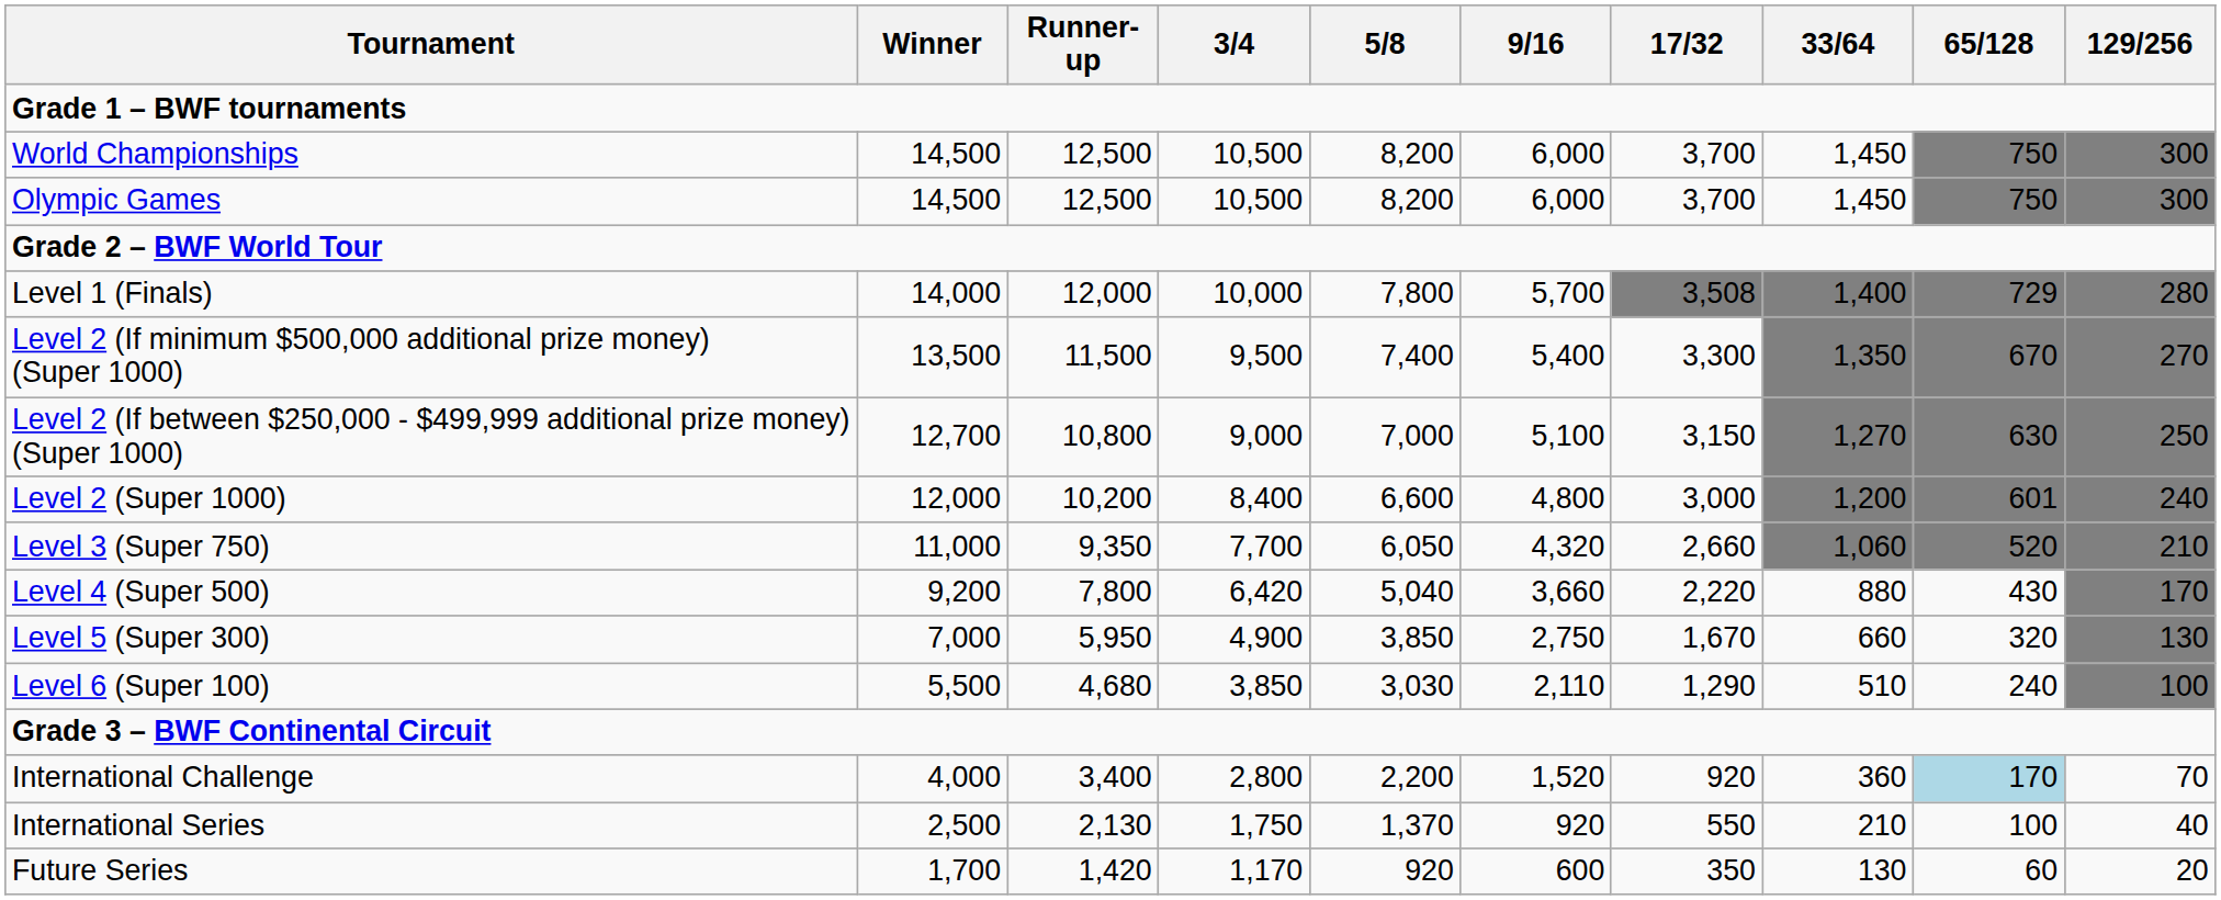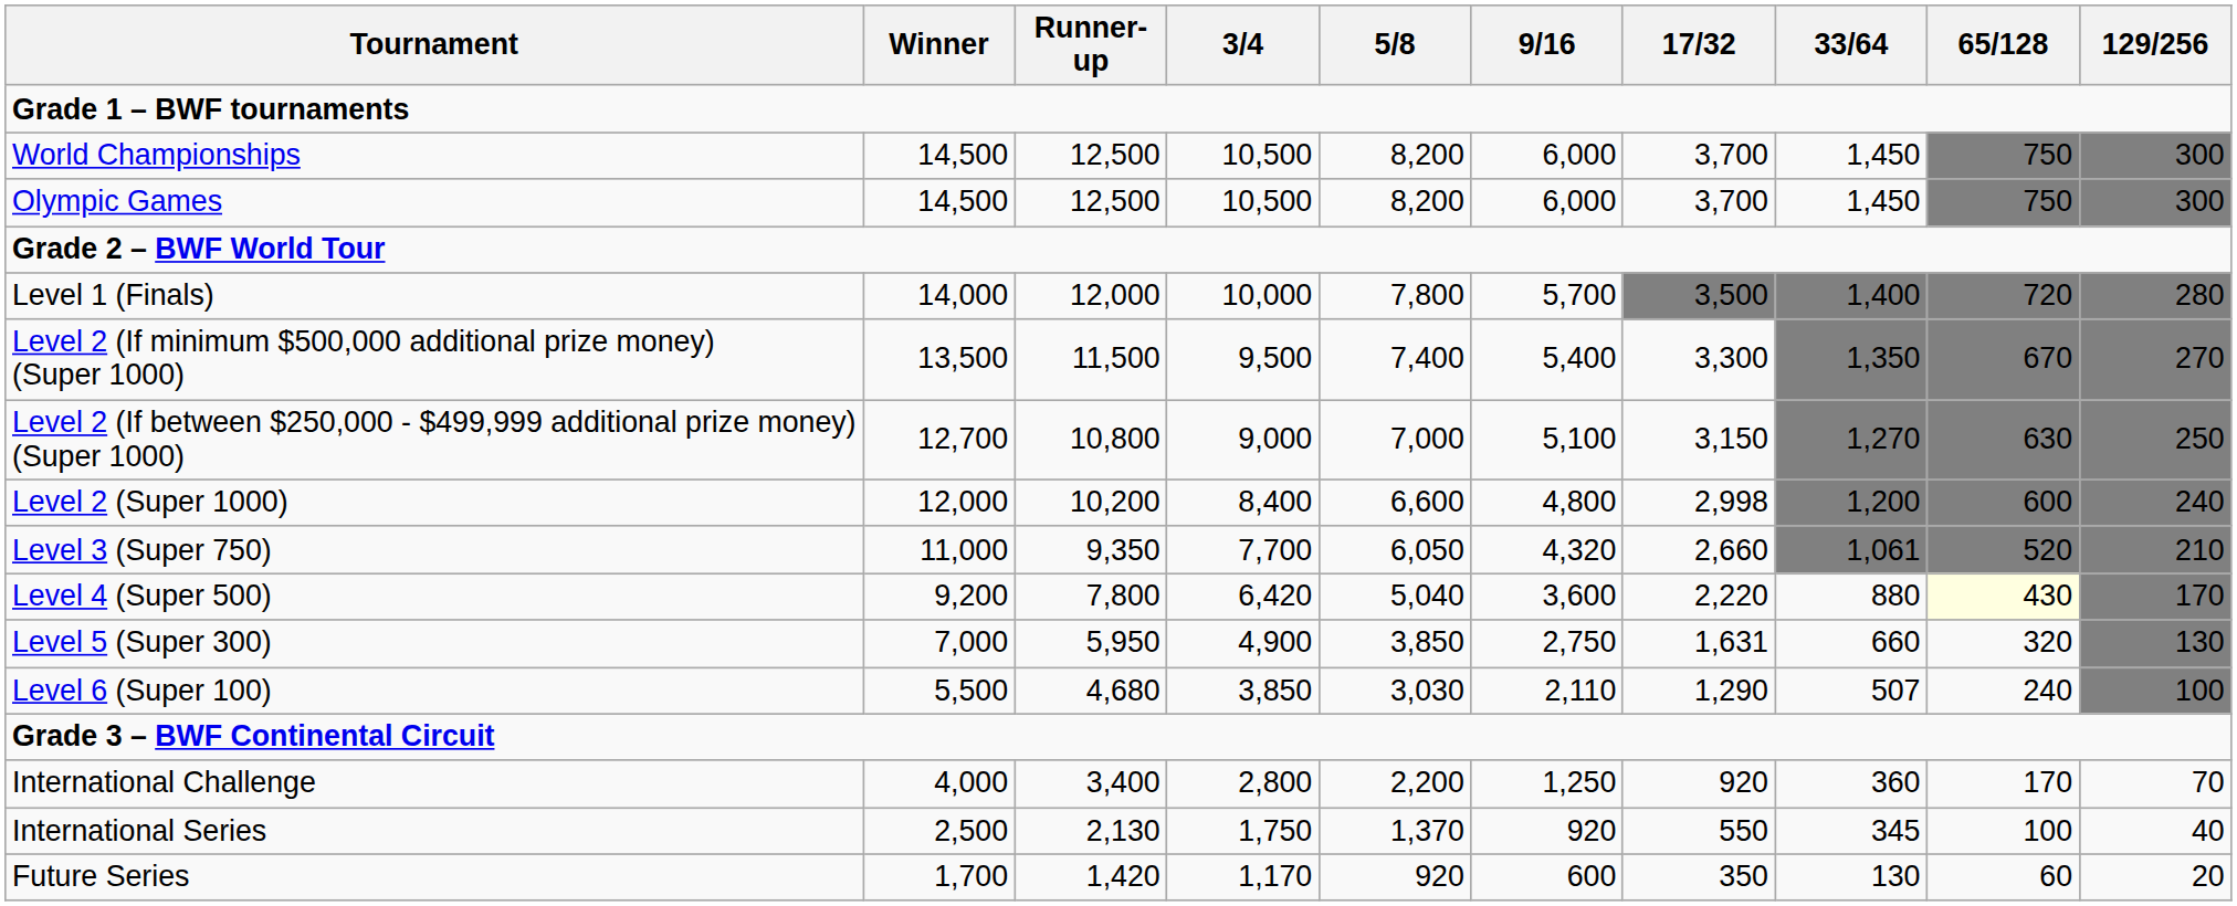Level 1 (Finals) | 17/32: 3,508 -> 3,500
Level 1 (Finals) | 65/128: 729 -> 720
Level 2 (Super 1000) | 17/32: 3,000 -> 2,998
Level 2 (Super 1000) | 65/128: 601 -> 600
Level 3 (Super 750) | 33/64: 1,060 -> 1,061
Level 4 (Super 500) | 9/16: 3,660 -> 3,600
Level 4 (Super 500) | 65/128: no background -> lightyellow background
Level 5 (Super 300) | 17/32: 1,670 -> 1,631
Level 6 (Super 100) | 33/64: 510 -> 507
International Challenge | 9/16: 1,520 -> 1,250
International Challenge | 65/128: lightblue background -> no background
International Series | 33/64: 210 -> 345
